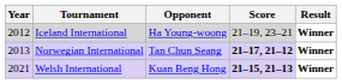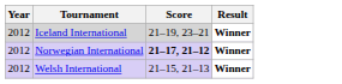- column: Opponent | Ha Young-woong | Tan Chun Seang | Kuan Beng Hong
Norwegian International | Year: 2013 -> 2012
Welsh International | Year: 2021 -> 2012
Welsh International | Score: bold -> normal
